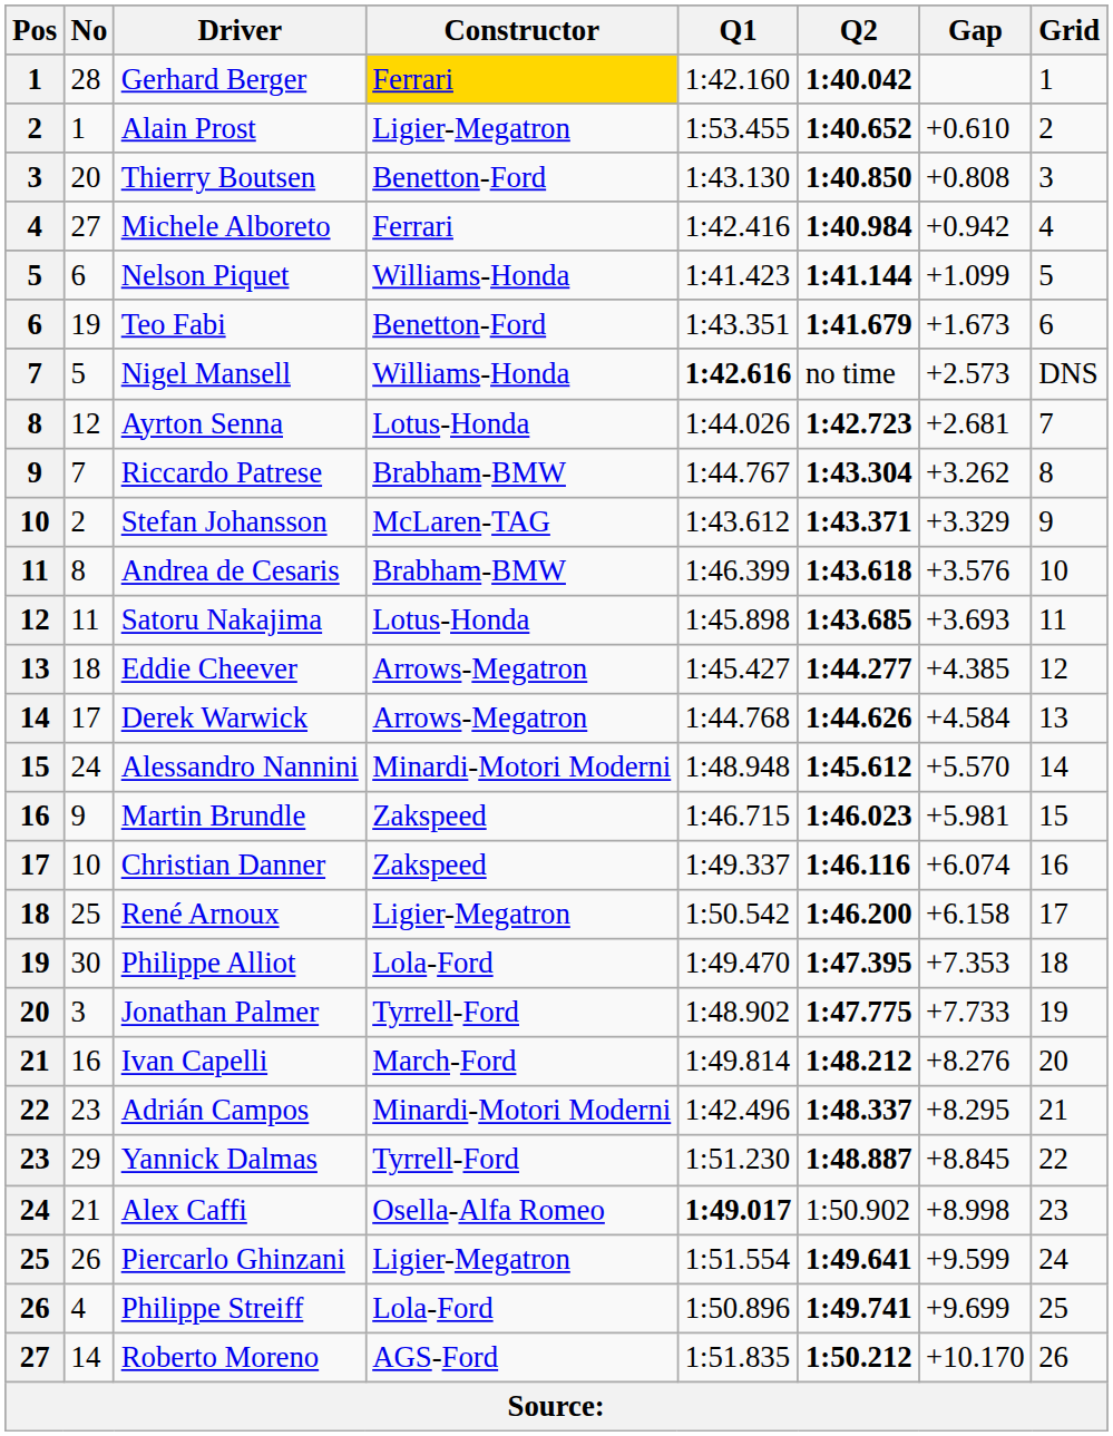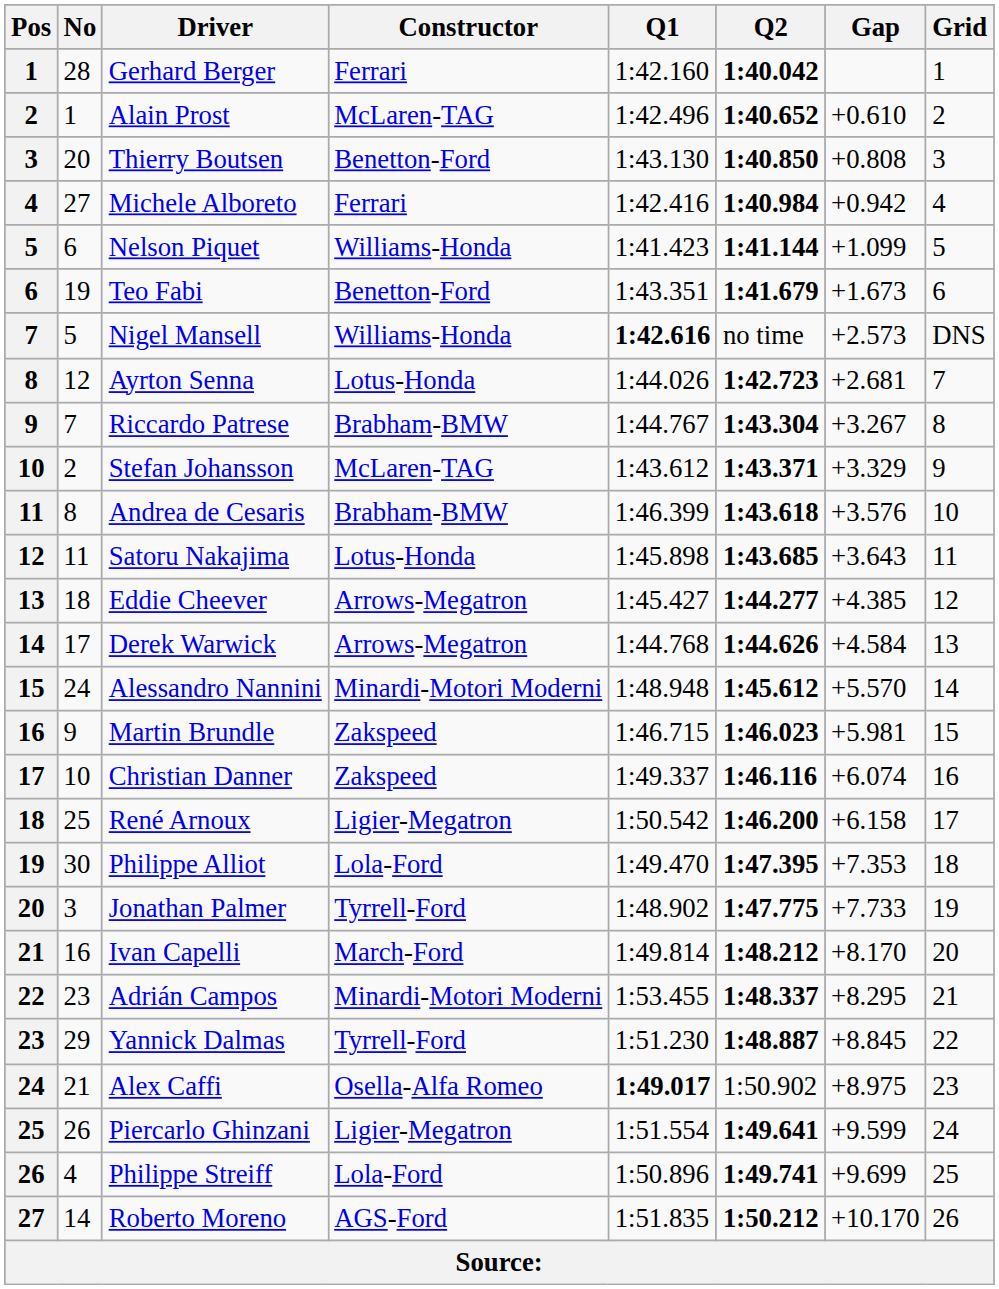Gerhard Berger | Constructor: gold background -> no background
Alain Prost | Constructor: Ligier-Megatron -> McLaren-TAG
Alain Prost | Q1: 1:53.455 -> 1:42.496
Riccardo Patrese | Gap: +3.262 -> +3.267
Satoru Nakajima | Gap: +3.693 -> +3.643
Ivan Capelli | Gap: +8.276 -> +8.170
Adrián Campos | Q1: 1:42.496 -> 1:53.455
Alex Caffi | Gap: +8.998 -> +8.975
